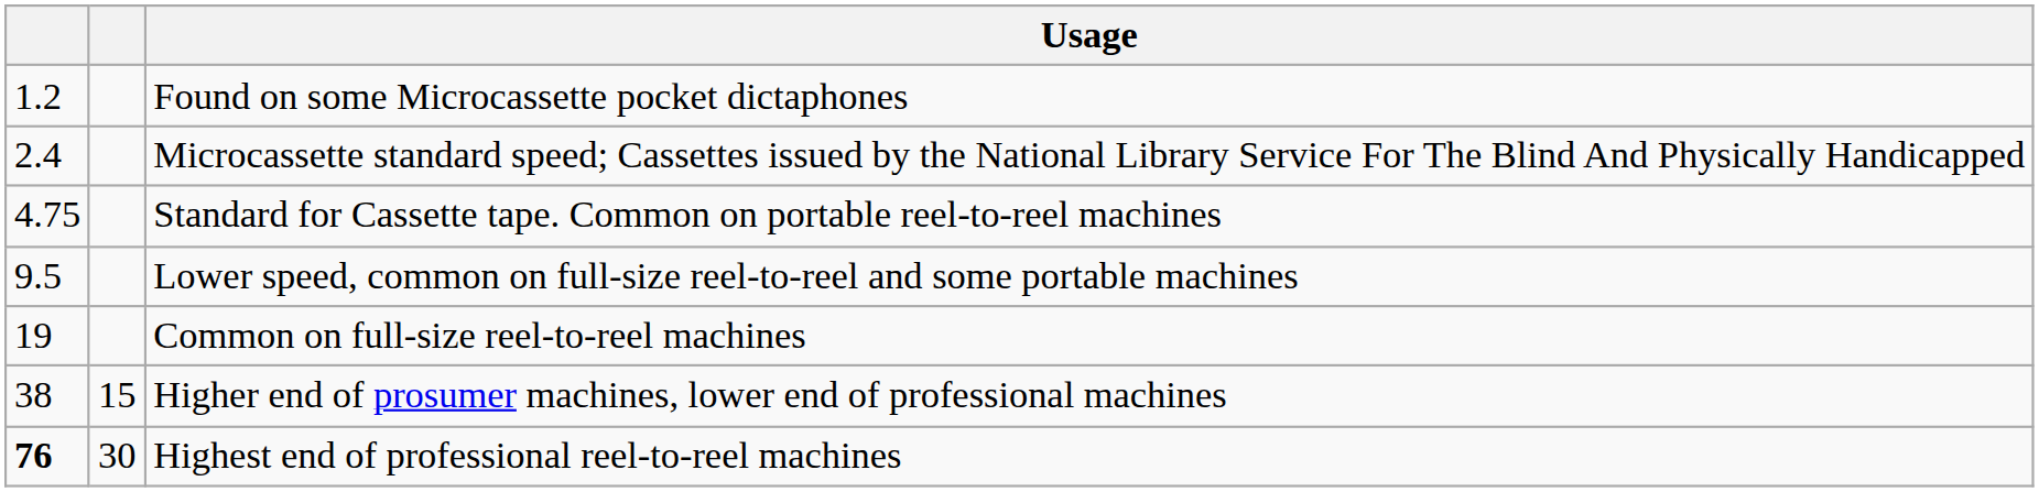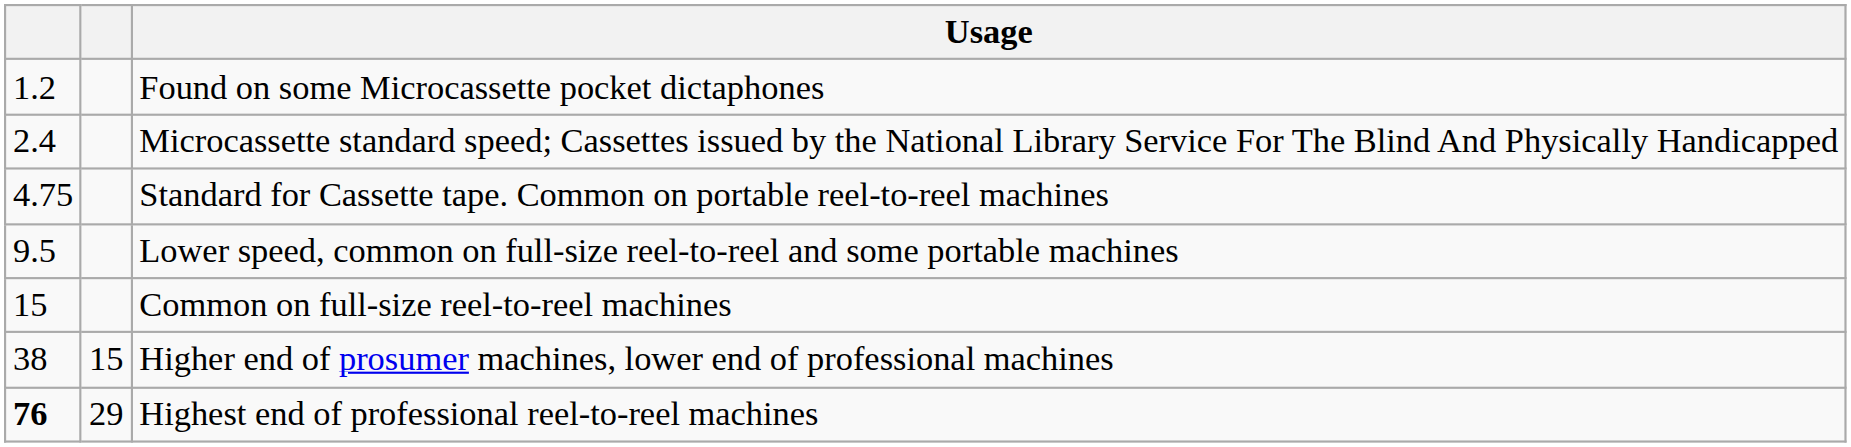Common on full-size reel-to-reel machines | column 1: 19 -> 15
Highest end of professional reel-to-reel machines | column 2: 30 -> 29
